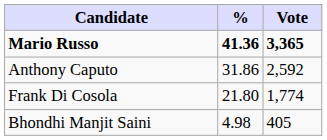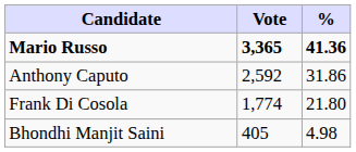columns swapped: Vote <-> %
